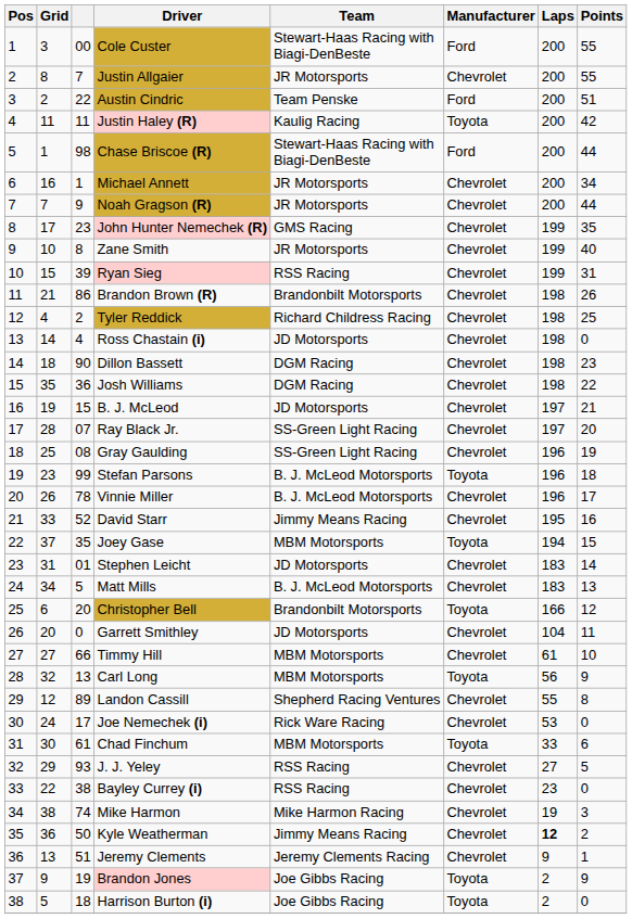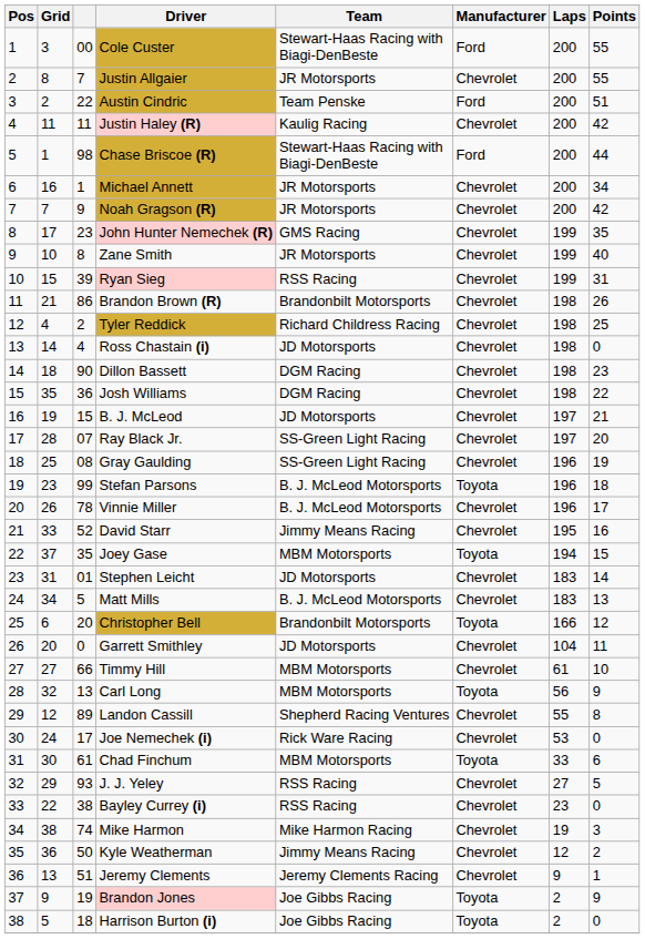Justin Haley (R) | Manufacturer: Toyota -> Chevrolet
Noah Gragson (R) | Points: 44 -> 42
Kyle Weatherman | Laps: bold -> normal
